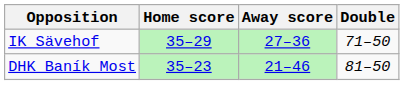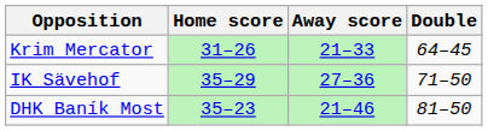+ row: Krim Mercator | 31–26 | 21–33 | 64–45
